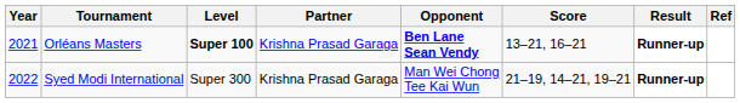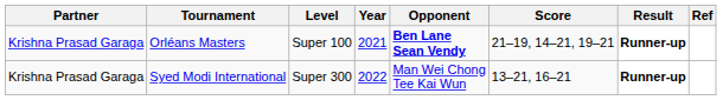columns swapped: Year <-> Partner
Orléans Masters | Level: bold -> normal
Orléans Masters | Score: 13–21, 16–21 -> 21–19, 14–21, 19–21
Syed Modi International | Score: 21–19, 14–21, 19–21 -> 13–21, 16–21
